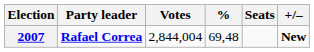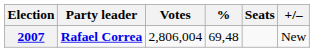2007 | Votes: 2,844,004 -> 2,806,004
2007 | +/–: bold -> normal
